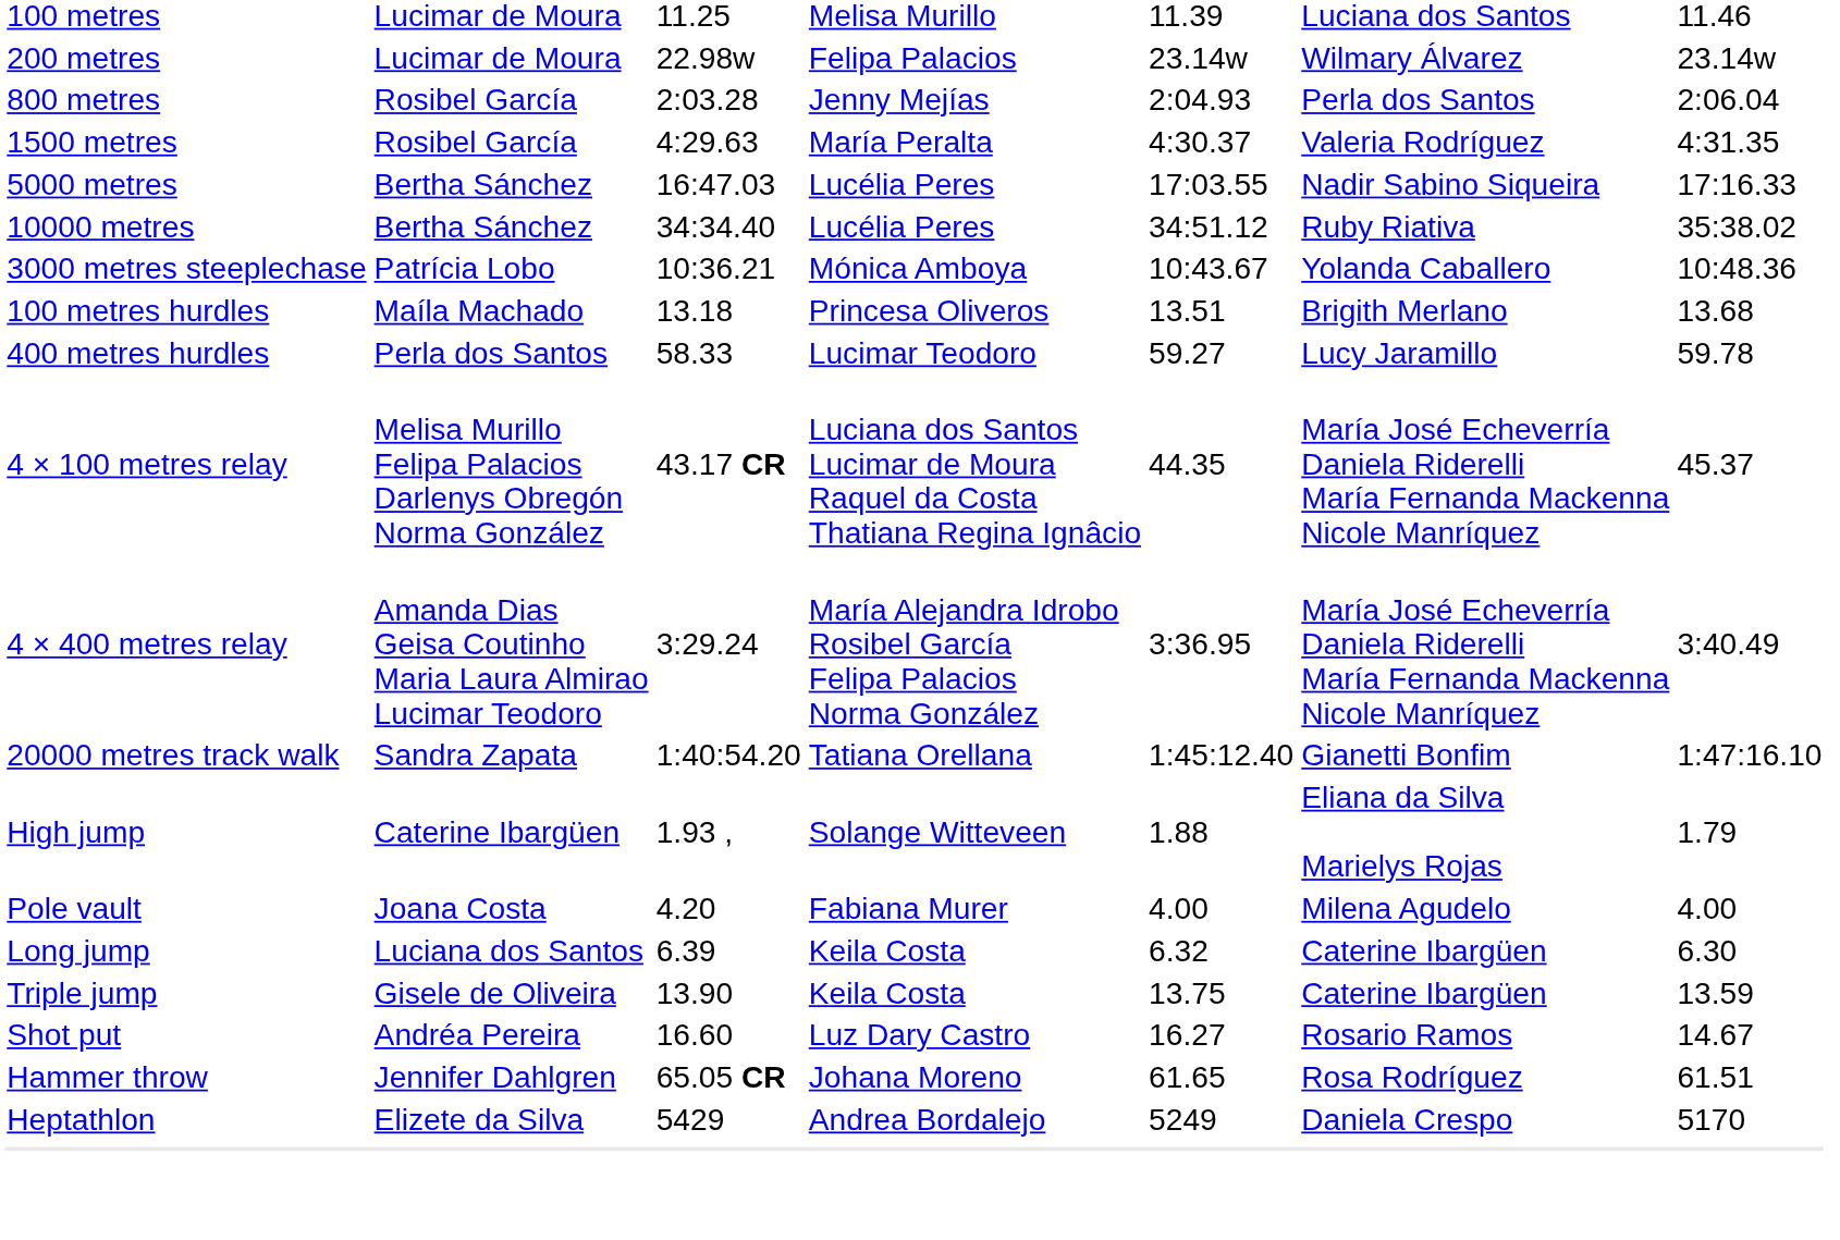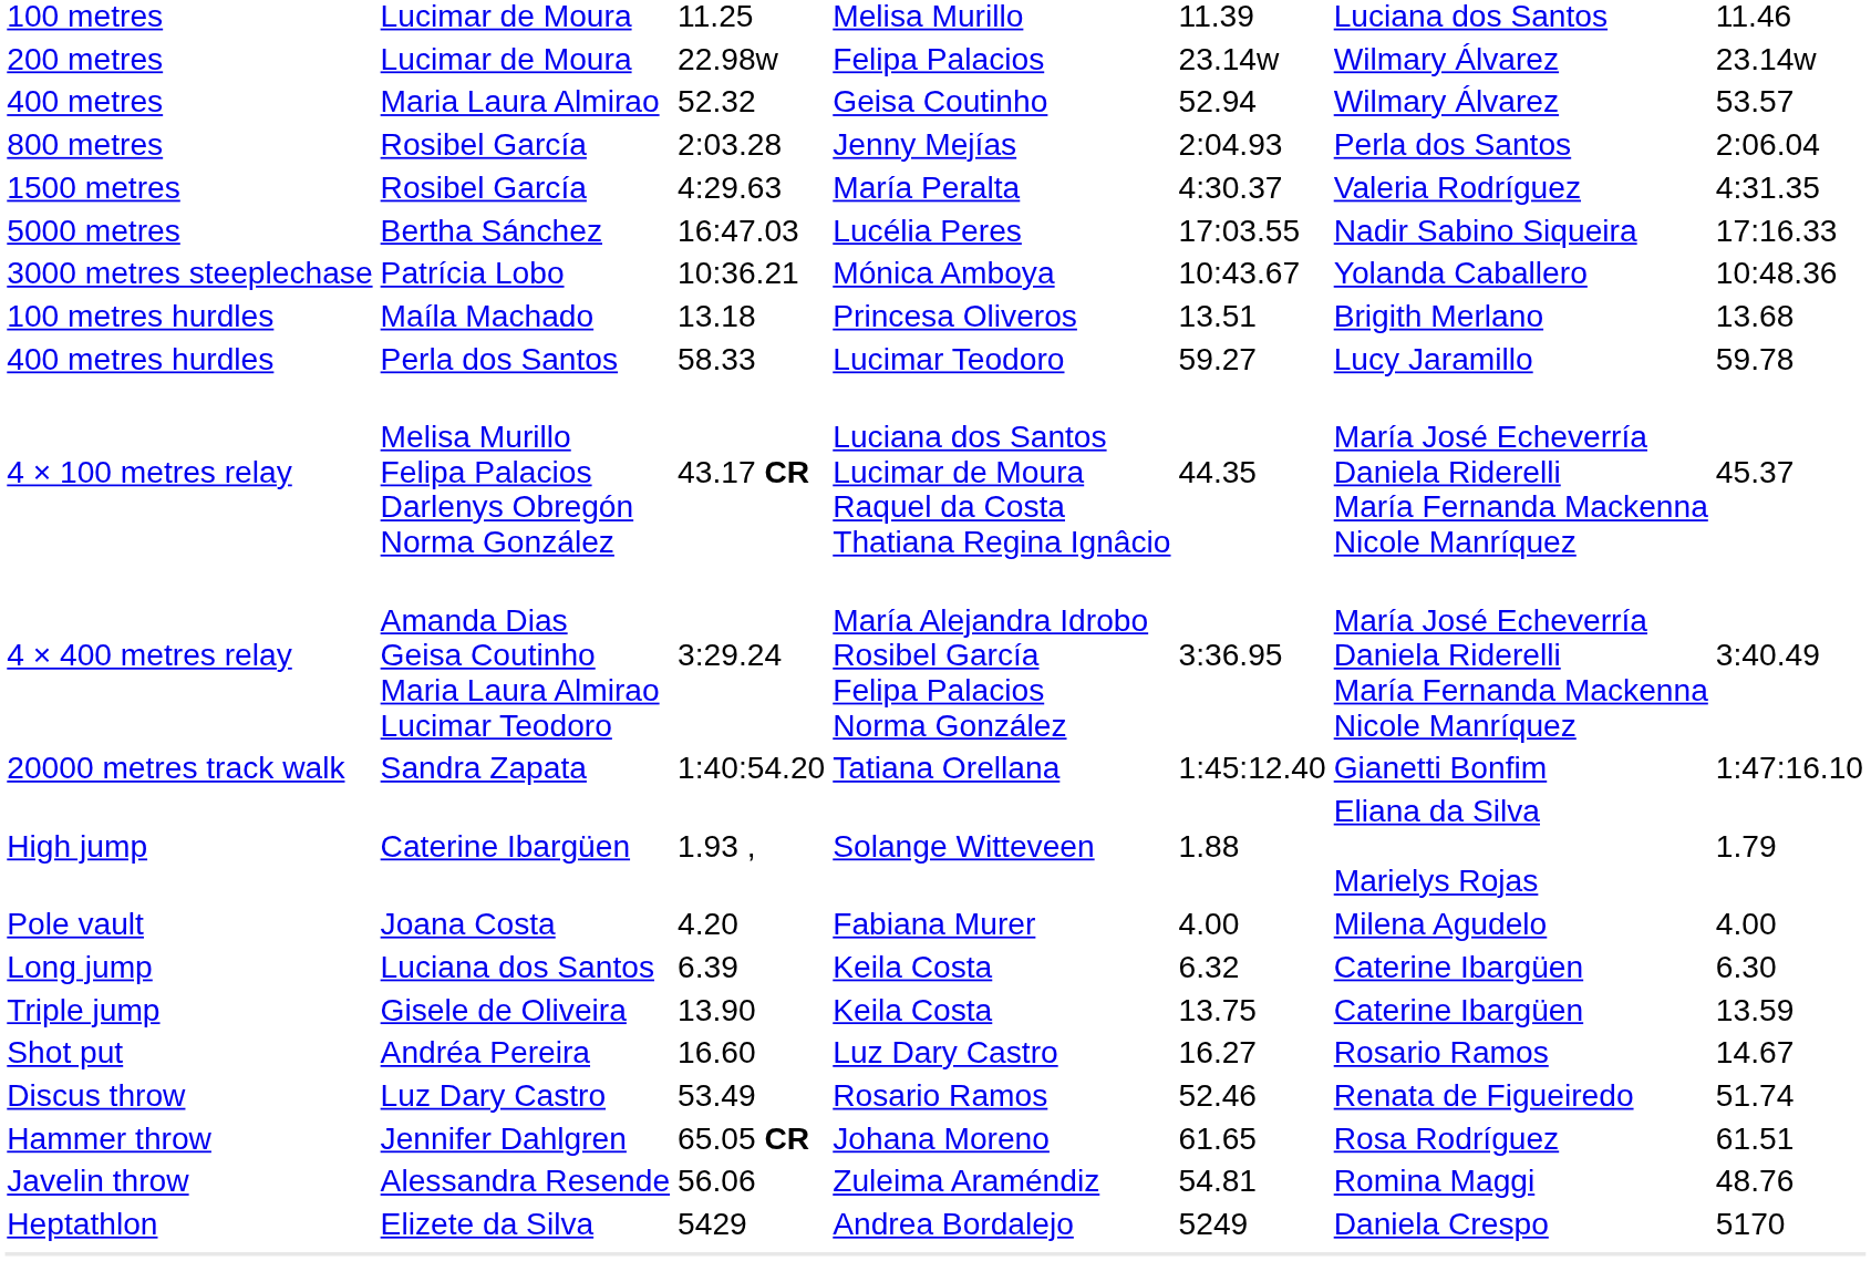+ row: 400 metres | Maria Laura Almirao | 52.32 | Geisa Coutinho | 52.94 | Wilmary Álvarez | 53.57
- row: 10000 metres | Bertha Sánchez | 34:34.40 | Lucélia Peres | 34:51.12 | Ruby Riativa | 35:38.02
+ row: Discus throw | Luz Dary Castro | 53.49 | Rosario Ramos | 52.46 | Renata de Figueiredo | 51.74
+ row: Javelin throw | Alessandra Resende | 56.06 | Zuleima Araméndiz | 54.81 | Romina Maggi | 48.76
